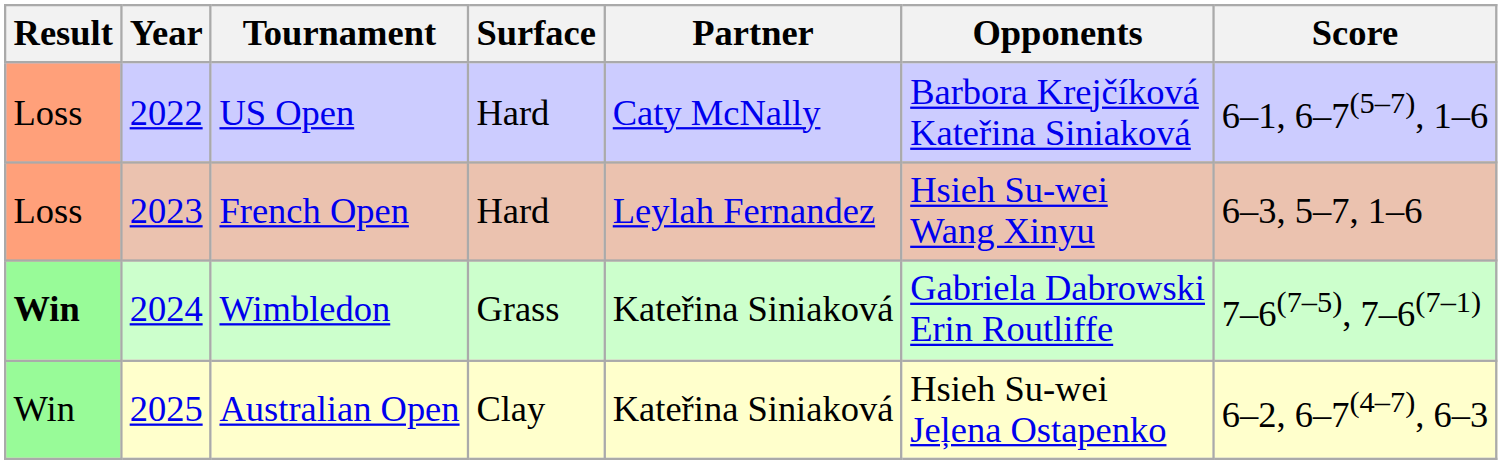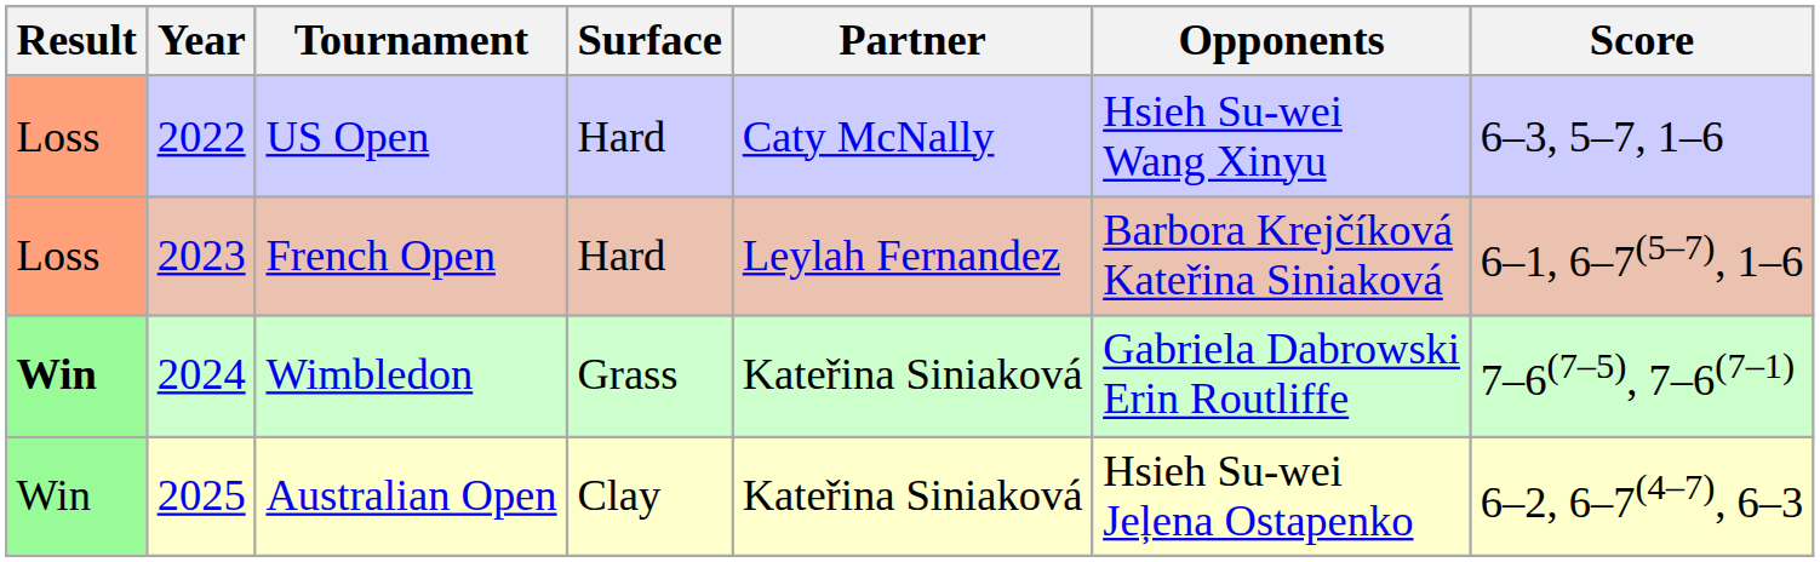US Open | Opponents: Barbora Krejčíková Kateřina Siniaková -> Hsieh Su-wei Wang Xinyu
US Open | Score: 6–1, 6–7(5–7), 1–6 -> 6–3, 5–7, 1–6
French Open | Opponents: Hsieh Su-wei Wang Xinyu -> Barbora Krejčíková Kateřina Siniaková
French Open | Score: 6–3, 5–7, 1–6 -> 6–1, 6–7(5–7), 1–6
